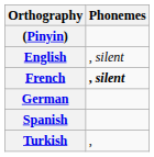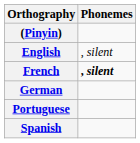+ row: Portuguese
- row: Turkish | ,
